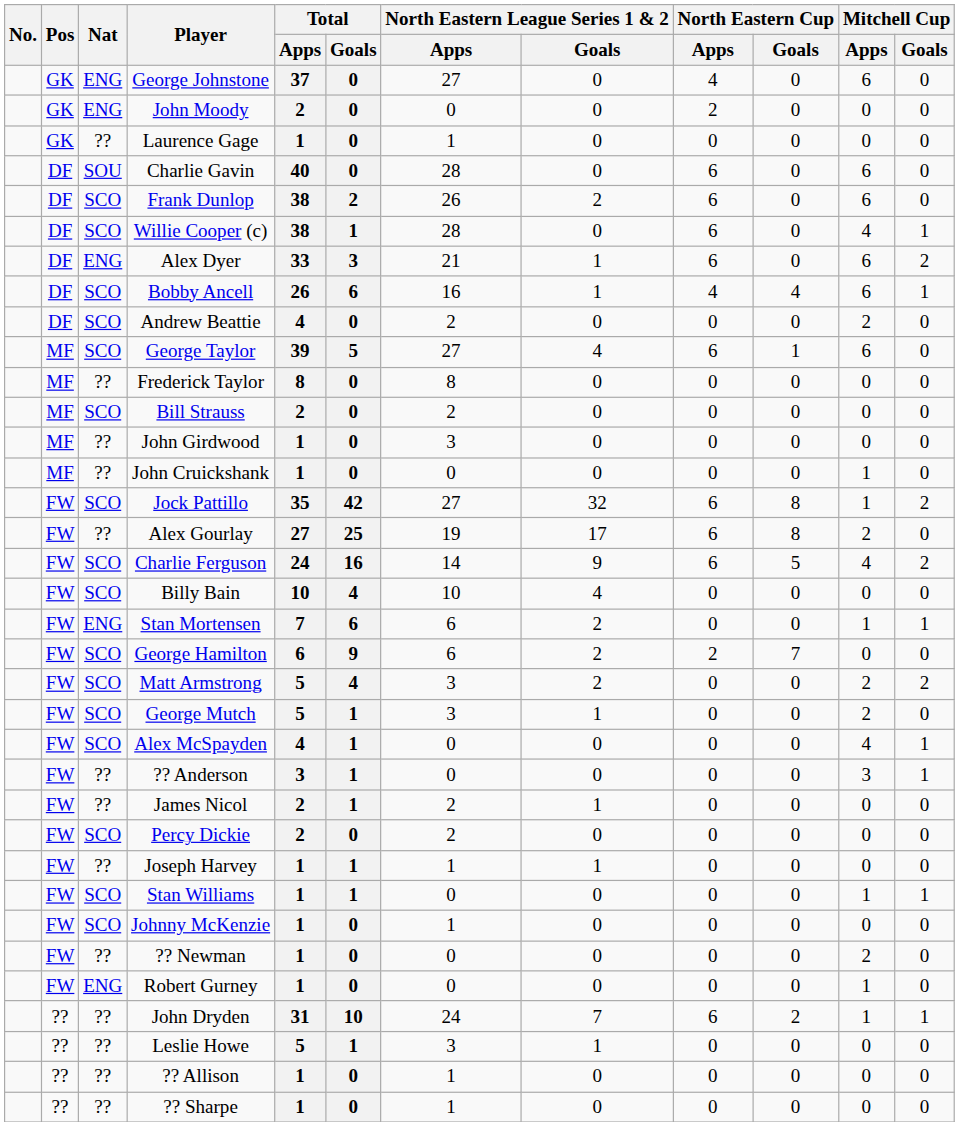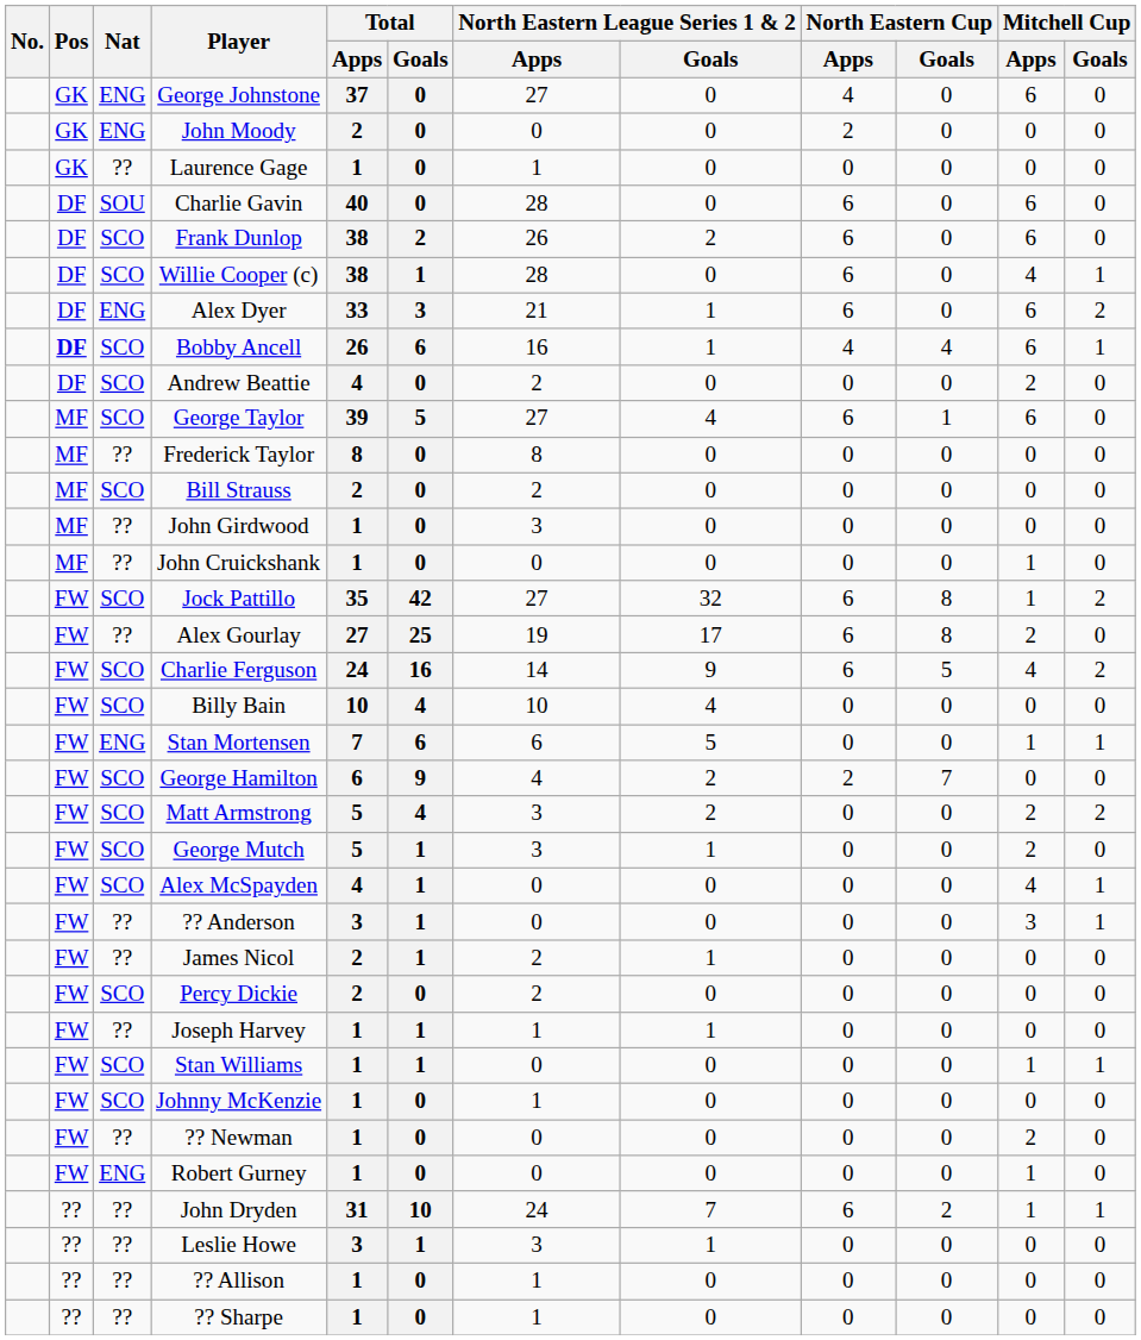Bobby Ancell | Pos: normal -> bold
Stan Mortensen | North Eastern League Series 1 & 2 / Goals: 2 -> 5
George Hamilton | North Eastern League Series 1 & 2 / Apps: 6 -> 4
Leslie Howe | Total / Apps: 5 -> 3
